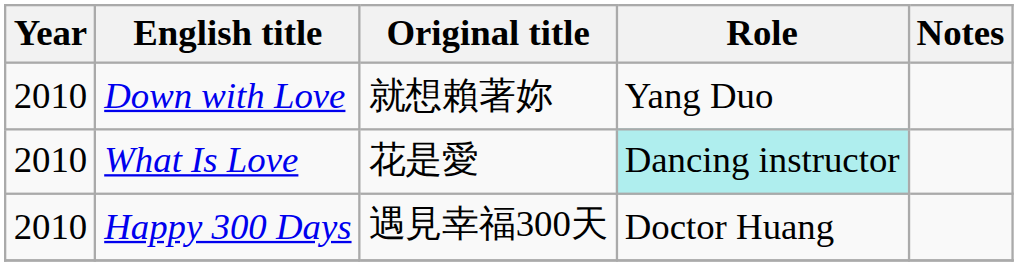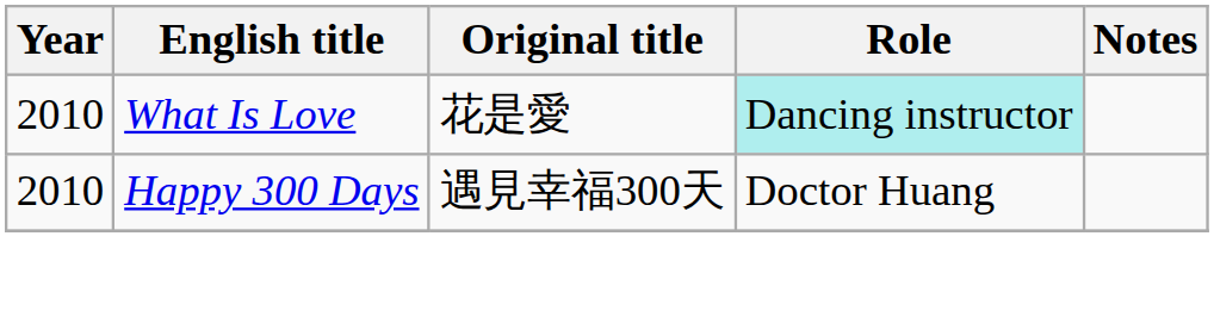- row: 2010 | Down with Love | 就想賴著妳 | Yang Duo
